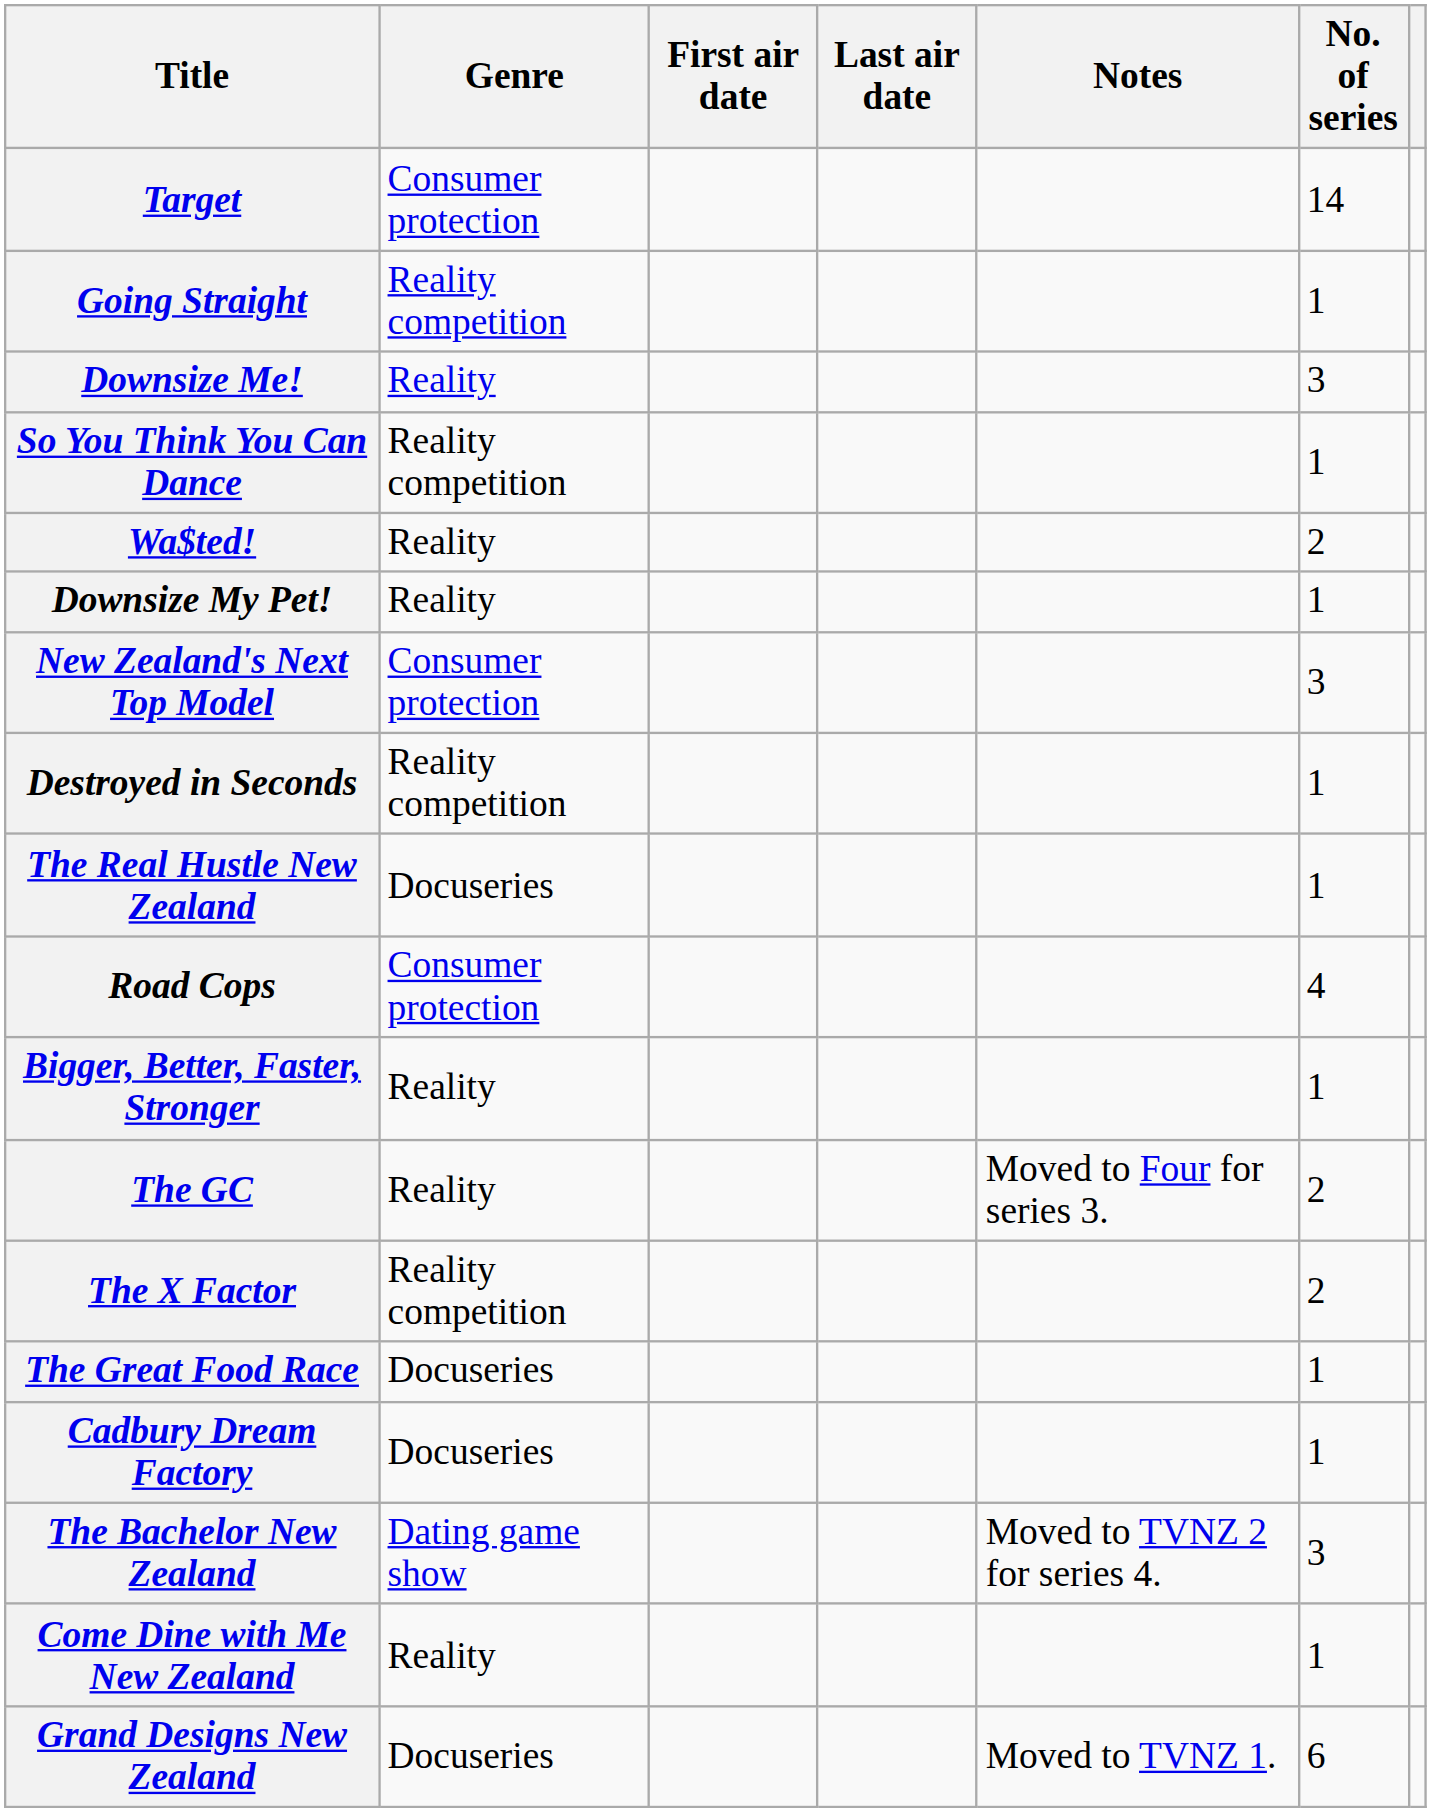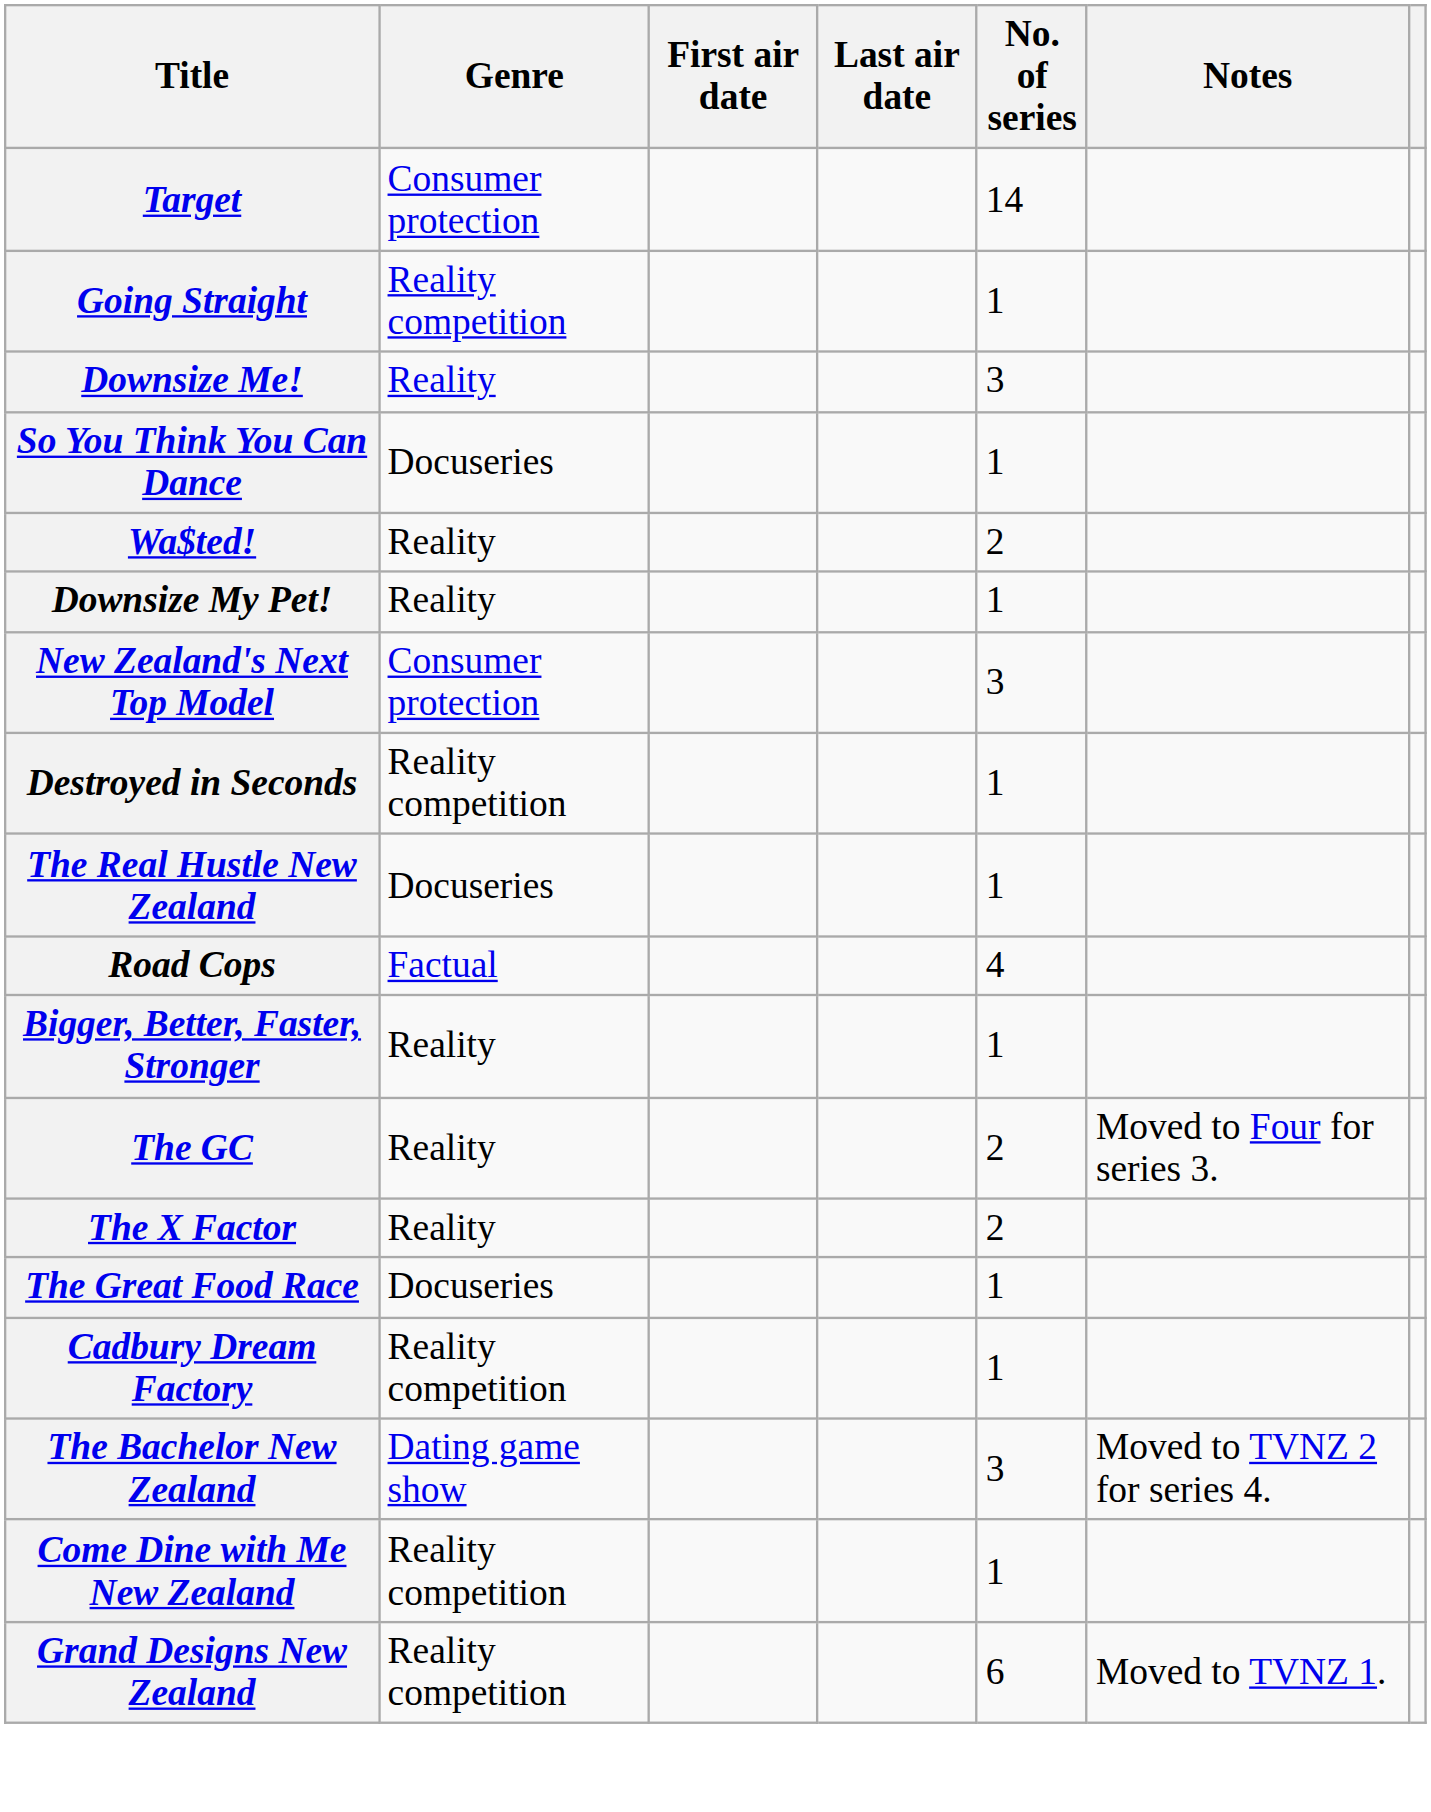columns swapped: No. of series <-> Notes
So You Think You Can Dance | Genre: Reality competition -> Docuseries
Road Cops | Genre: Consumer protection -> Factual
The X Factor | Genre: Reality competition -> Reality
Cadbury Dream Factory | Genre: Docuseries -> Reality competition
Come Dine with Me New Zealand | Genre: Reality -> Reality competition
Grand Designs New Zealand | Genre: Docuseries -> Reality competition
